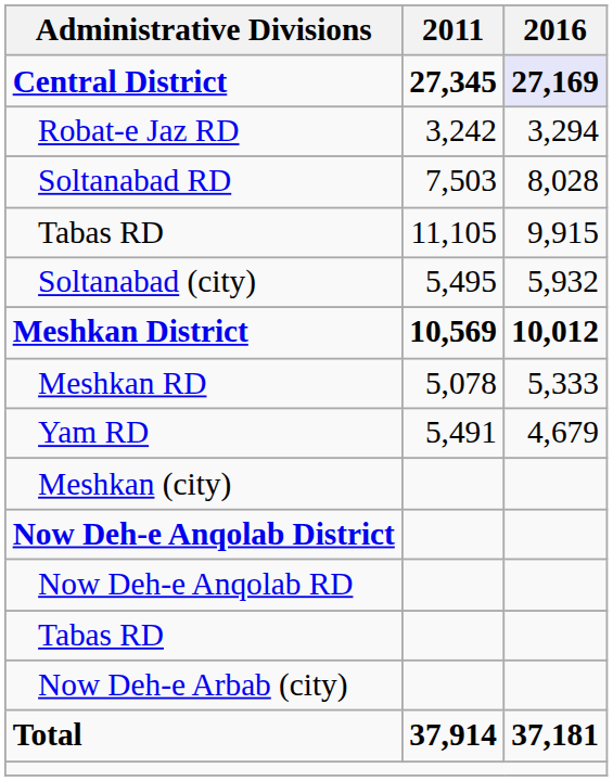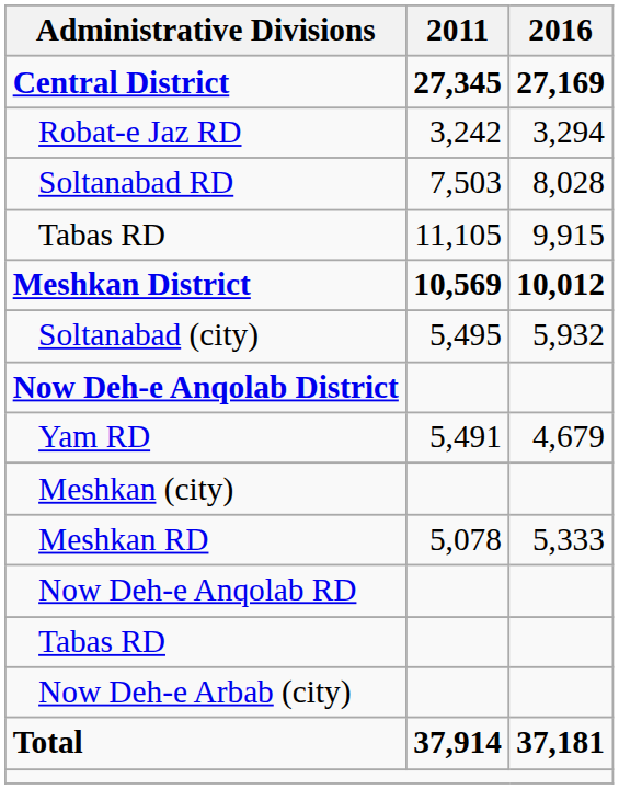Central District | 2016: lavender background -> no background
rows swapped: Soltanabad (city) <-> Meshkan District
rows swapped: Meshkan RD <-> Now Deh-e Anqolab District
